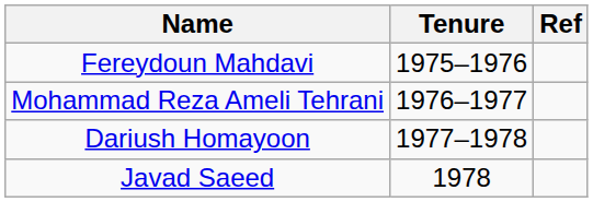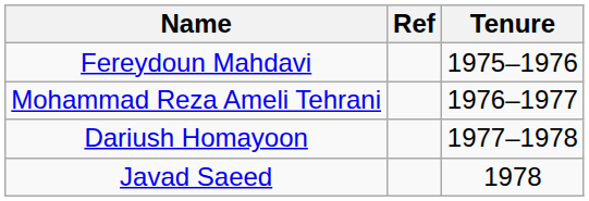columns swapped: Tenure <-> Ref
